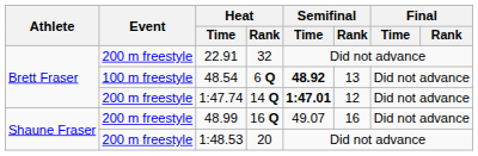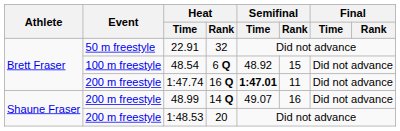22.91 | Event: 200 m freestyle -> 50 m freestyle
48.54 | Semifinal / Time: bold -> normal
48.54 | Semifinal / Rank: 13 -> 15
1:47.74 | Heat / Rank: 14 Q -> 16 Q
1:47.74 | Semifinal / Rank: 12 -> 11
48.99 | Heat / Rank: 16 Q -> 14 Q
